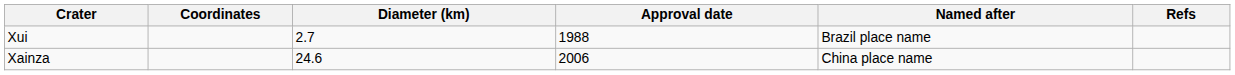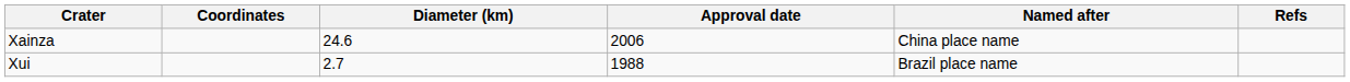rows swapped: Xainza <-> Xui
